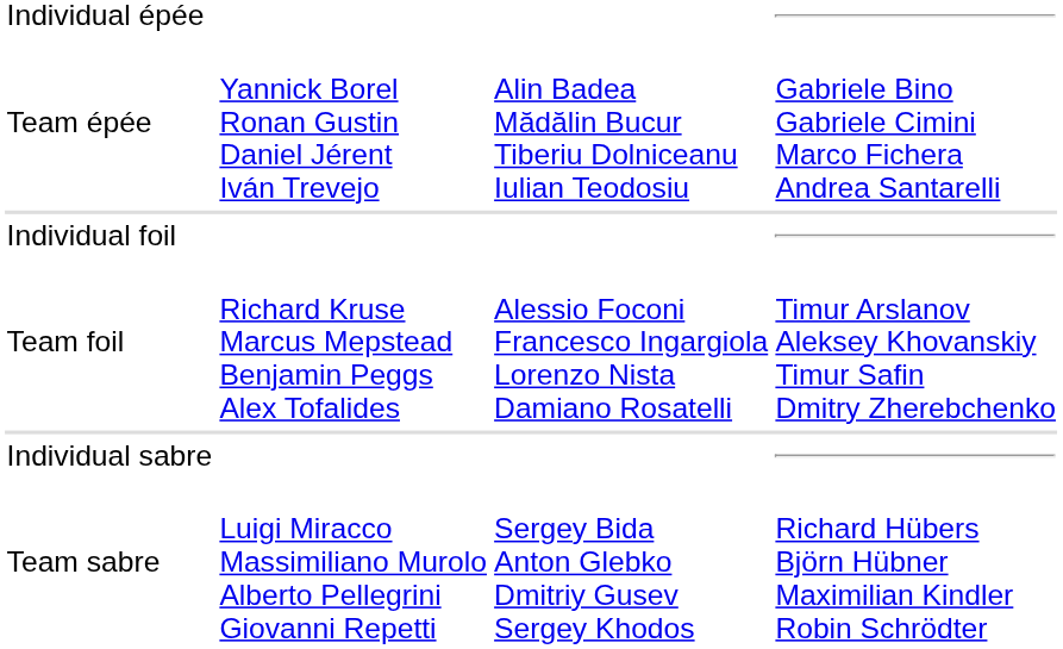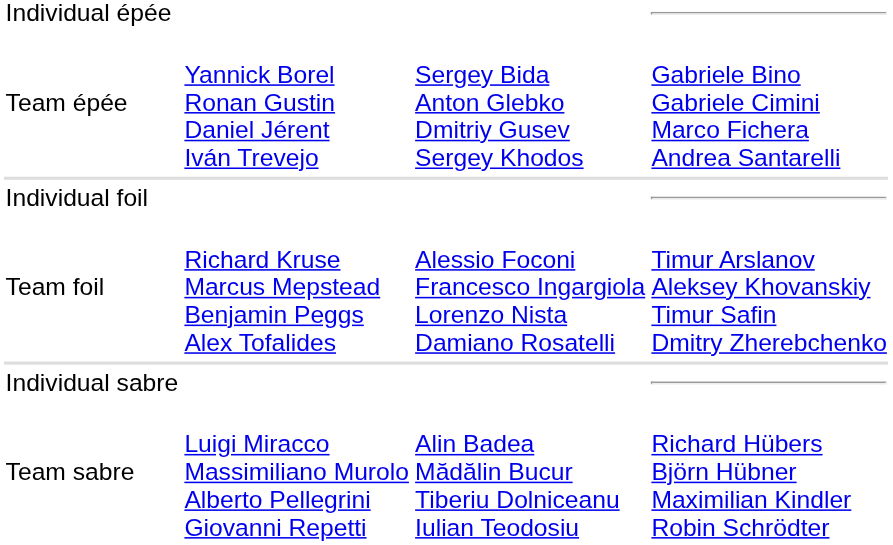Team épée | column 3: Alin Badea Mădălin Bucur Tiberiu Dolniceanu Iulian Teodosiu -> Sergey Bida Anton Glebko Dmitriy Gusev Sergey Khodos
Team sabre | column 3: Sergey Bida Anton Glebko Dmitriy Gusev Sergey Khodos -> Alin Badea Mădălin Bucur Tiberiu Dolniceanu Iulian Teodosiu
